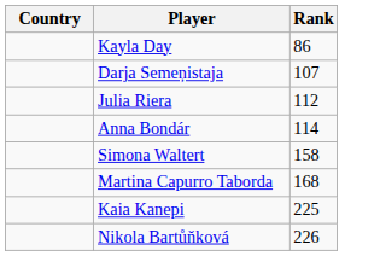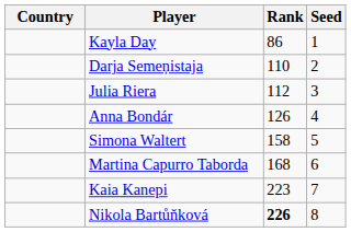+ column: Seed | 1 | 2 | 3 | 4 | 5 | 6 | 7 | 8
Darja Semeņistaja | Rank: 107 -> 110
Anna Bondár | Rank: 114 -> 126
Kaia Kanepi | Rank: 225 -> 223
Nikola Bartůňková | Rank: normal -> bold
